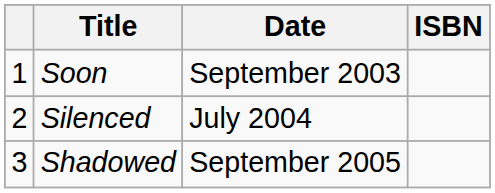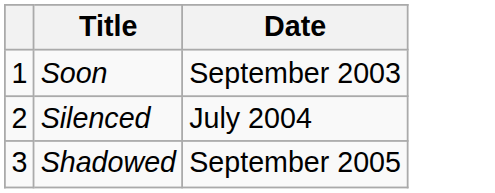- column: ISBN
